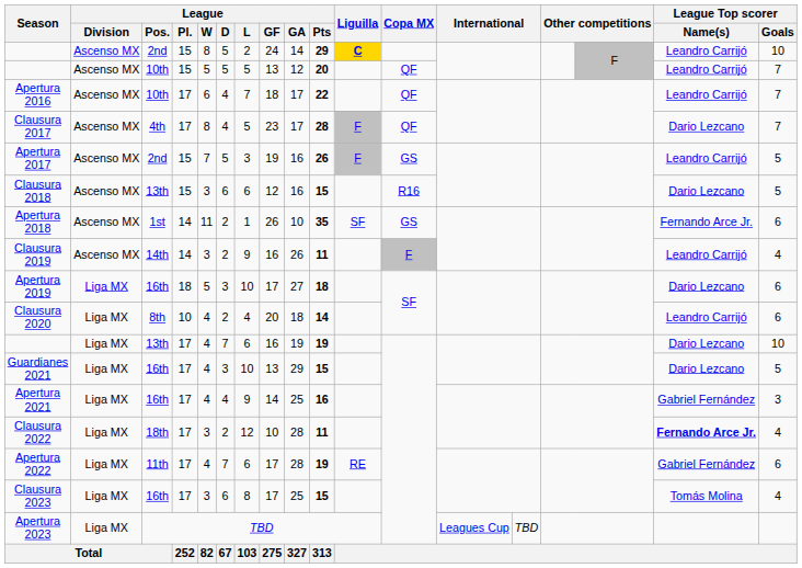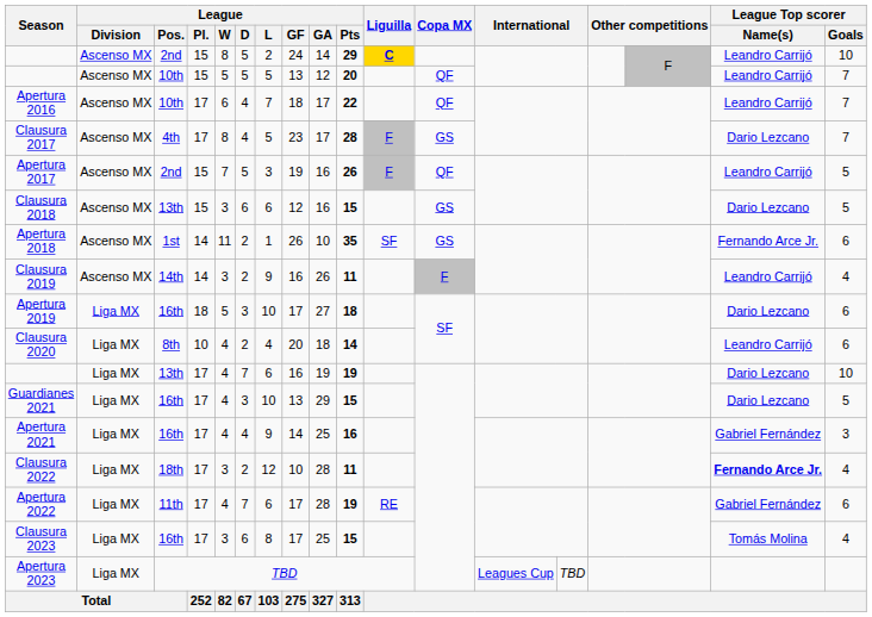Clausura 2017 | Copa MX: QF -> GS
Apertura 2017 | Copa MX: GS -> QF
Clausura 2018 | Copa MX: R16 -> GS
